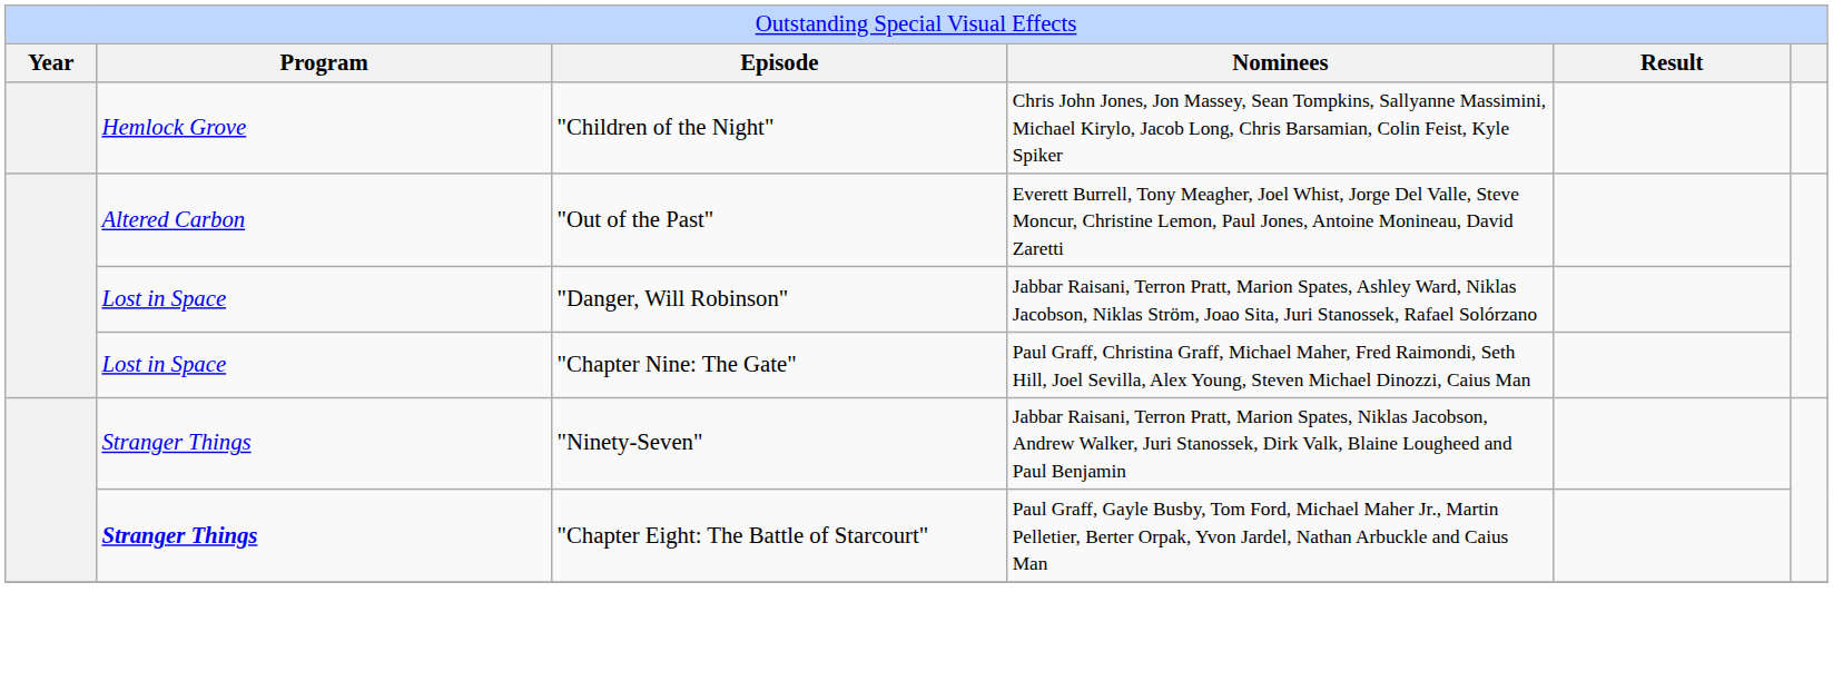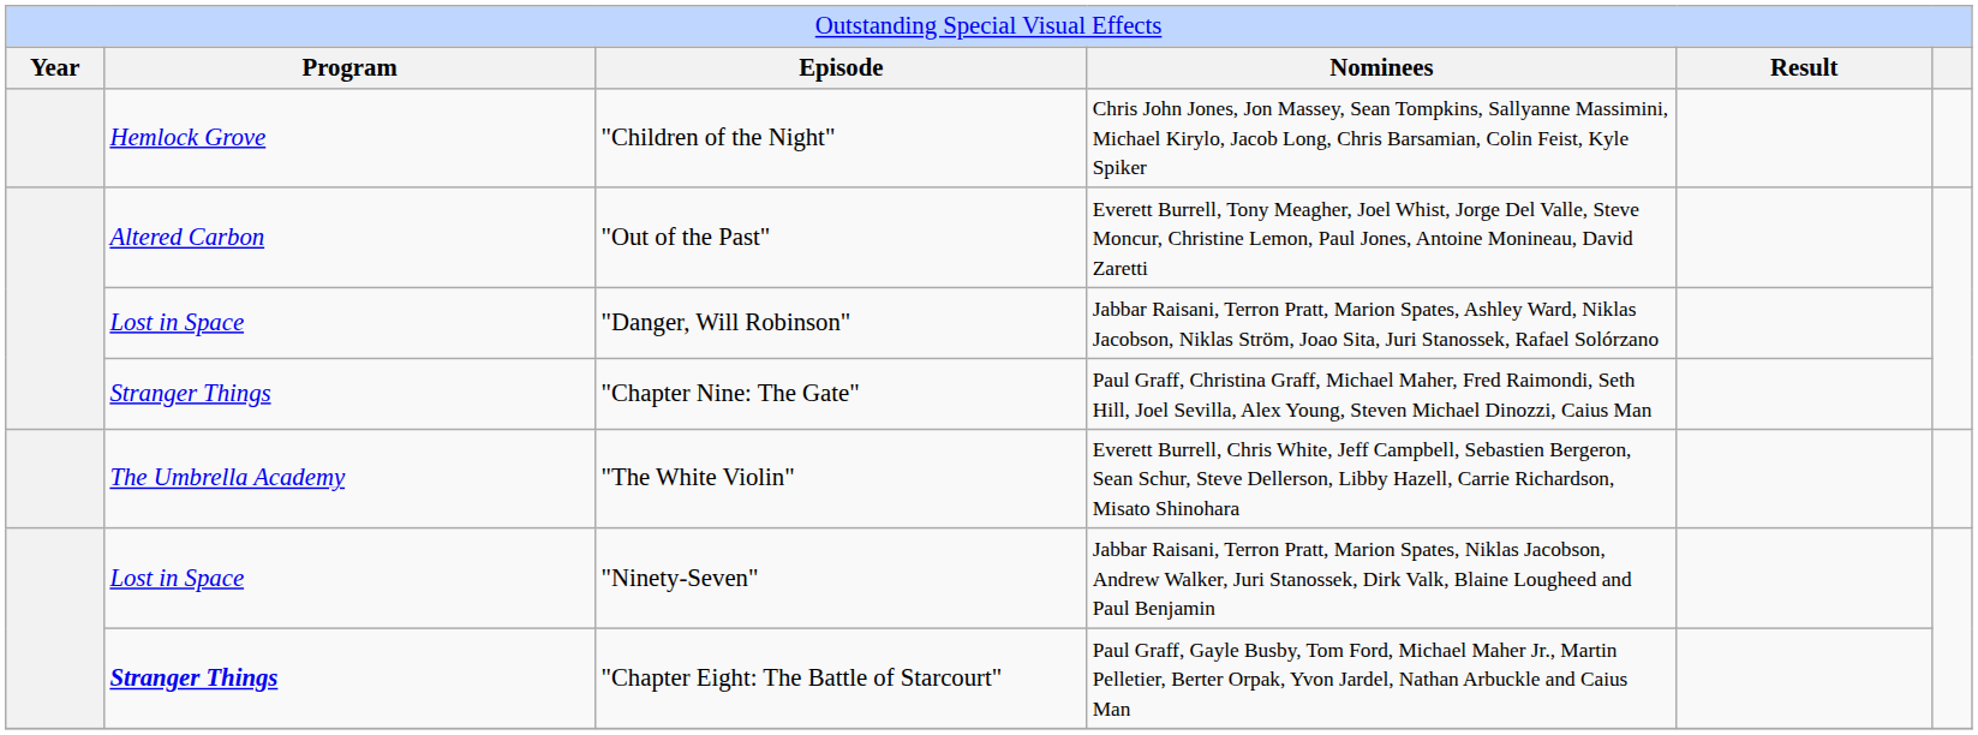"Chapter Nine: The Gate" | column 2: Lost in Space -> Stranger Things
+ row: The Umbrella Academy | "The White Violin" | Everett Burrell, Chris White, Jeff Campbell, Sebastien Bergeron, Sean Schur, Steve Dellerson, Libby Hazell, Carrie Richardson, Misato Shinohara
"Ninety-Seven" | column 2: Stranger Things -> Lost in Space
